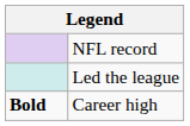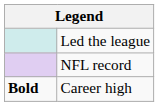rows swapped: Led the league <-> NFL record
